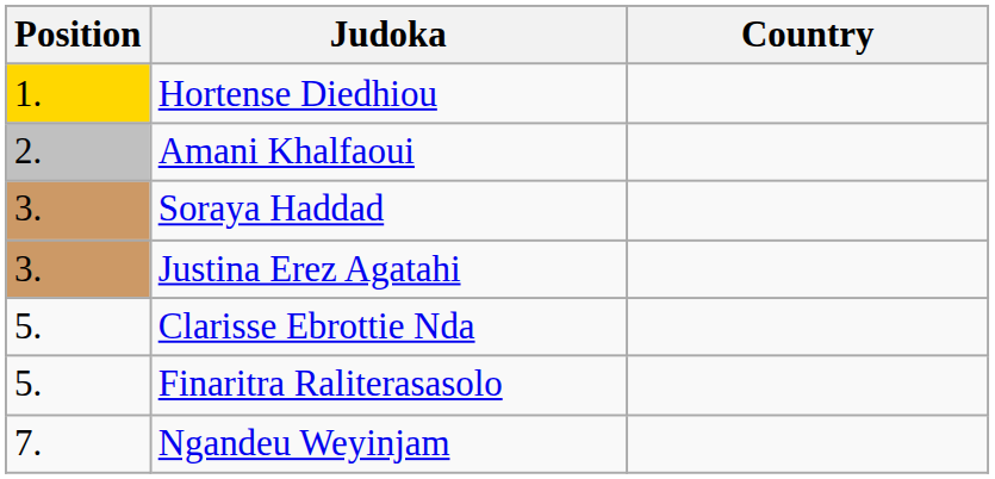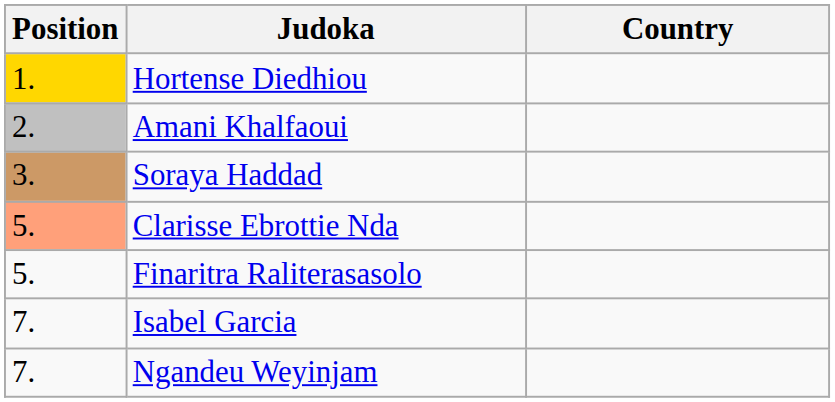- row: 3. | Justina Erez Agatahi
Clarisse Ebrottie Nda | Position: no background -> lightsalmon background
+ row: 7. | Isabel Garcia
